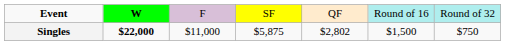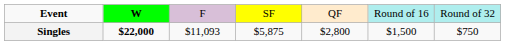Singles | column 3: $11,000 -> $11,093
Singles | column 5: $2,802 -> $2,800
